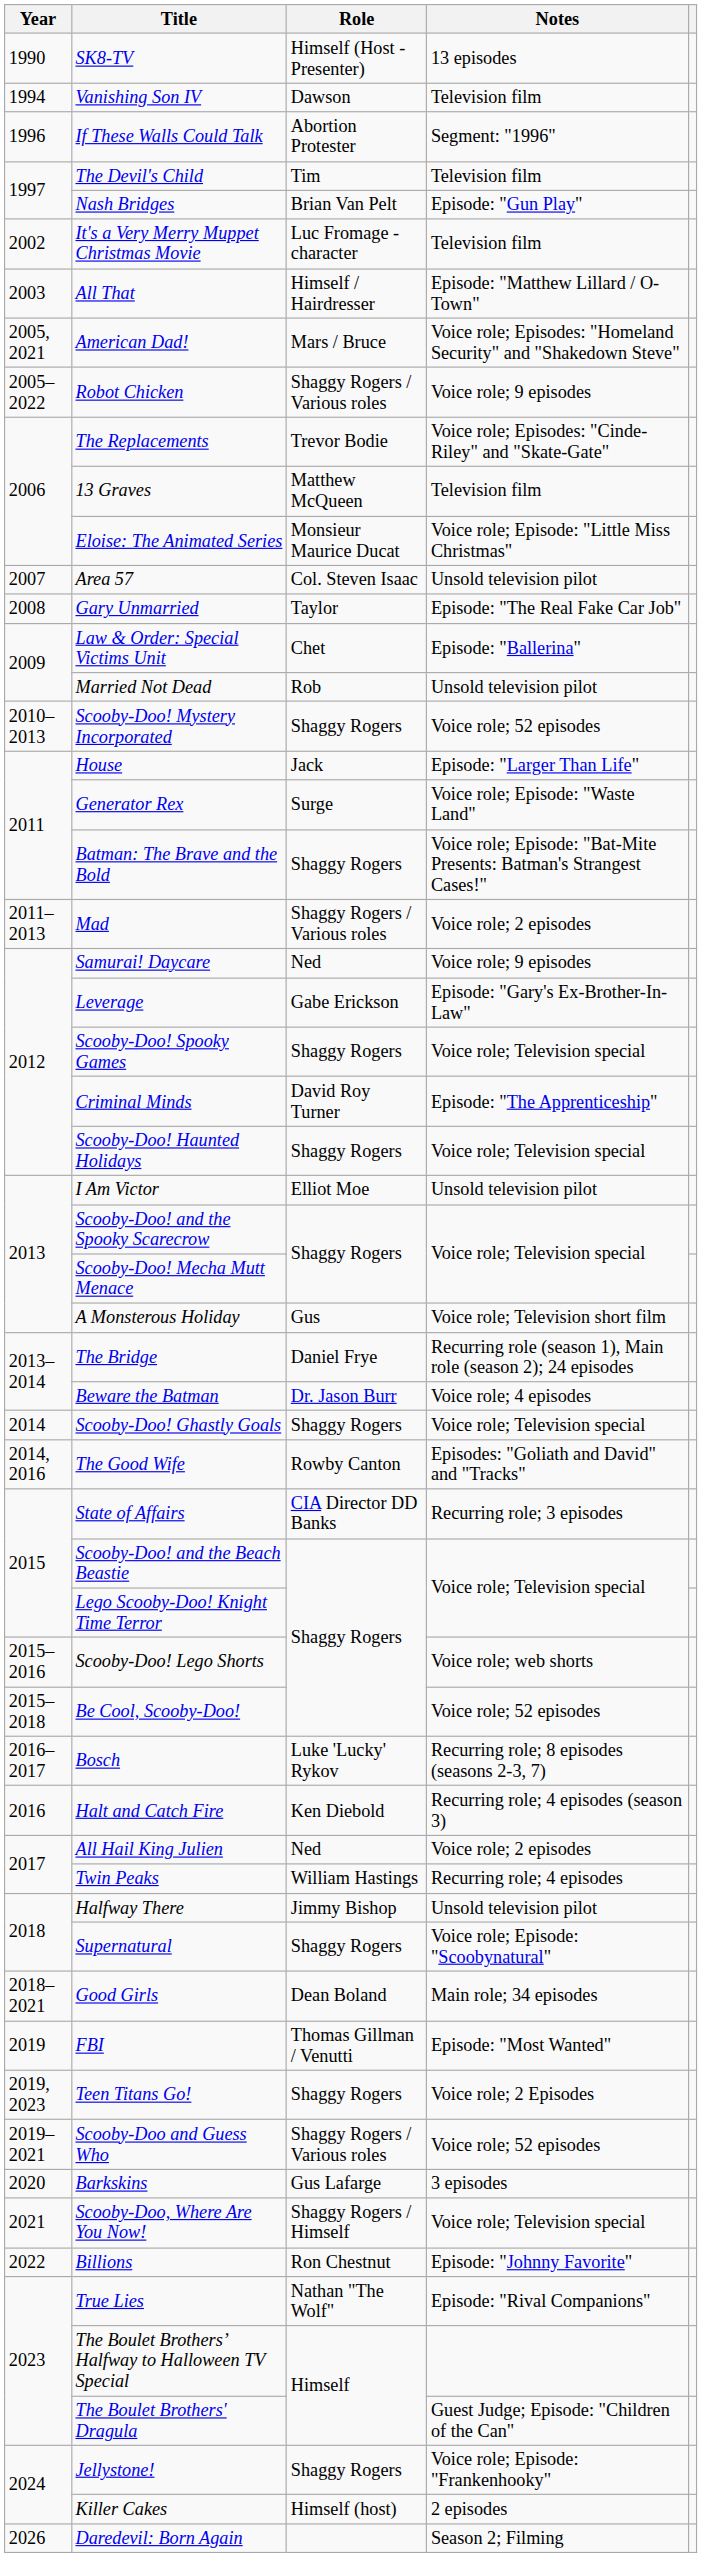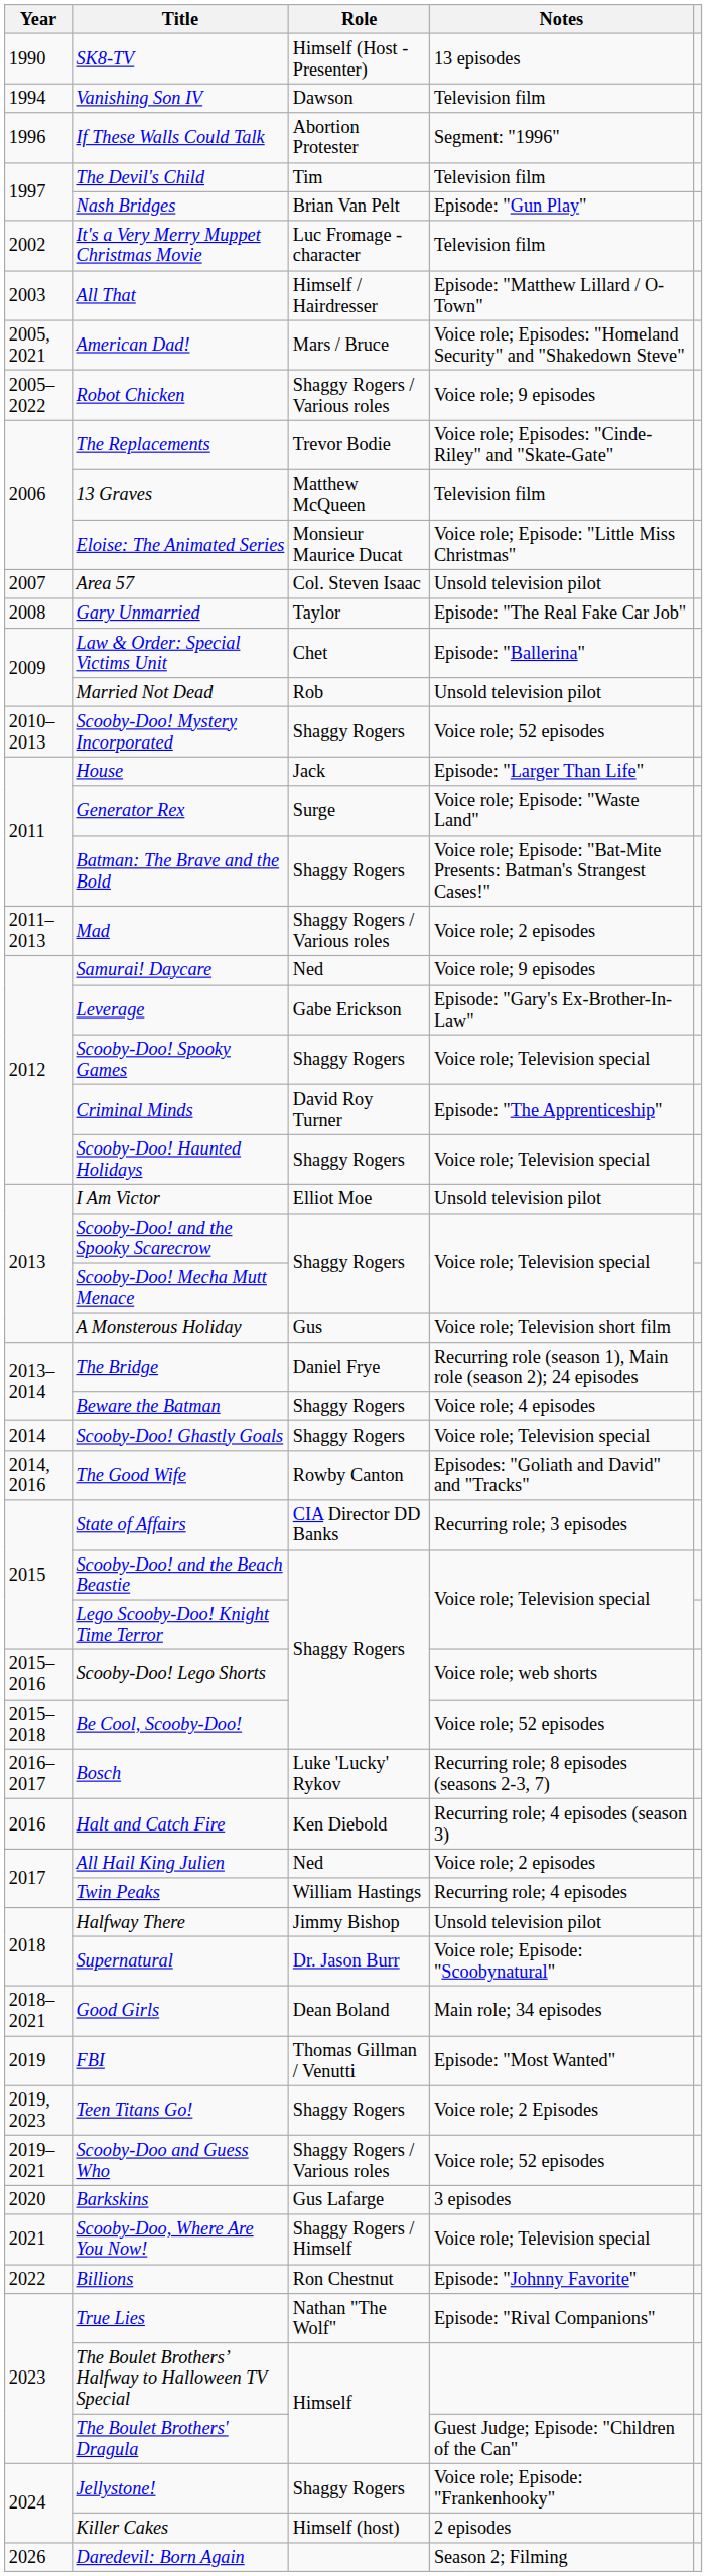Beware the Batman | Role: Dr. Jason Burr -> Shaggy Rogers
Supernatural | Role: Shaggy Rogers -> Dr. Jason Burr
